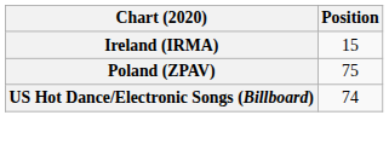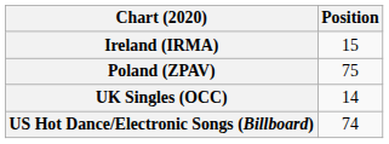+ row: UK Singles (OCC) | 14
